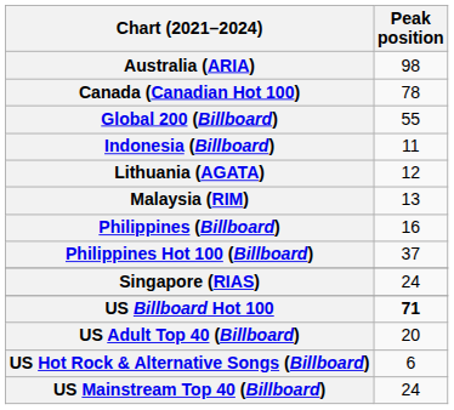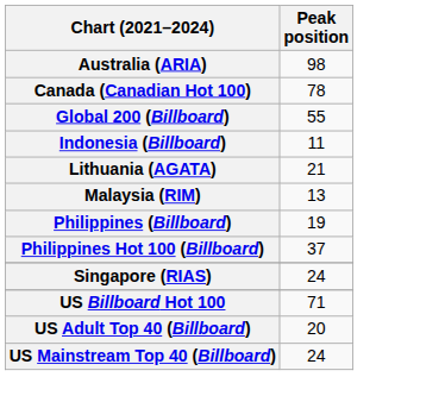Lithuania (AGATA) | Peak position: 12 -> 21
Philippines (Billboard) | Peak position: 16 -> 19
US Billboard Hot 100 | Peak position: bold -> normal
- row: US Hot Rock & Alternative Songs (Billboard) | 6
